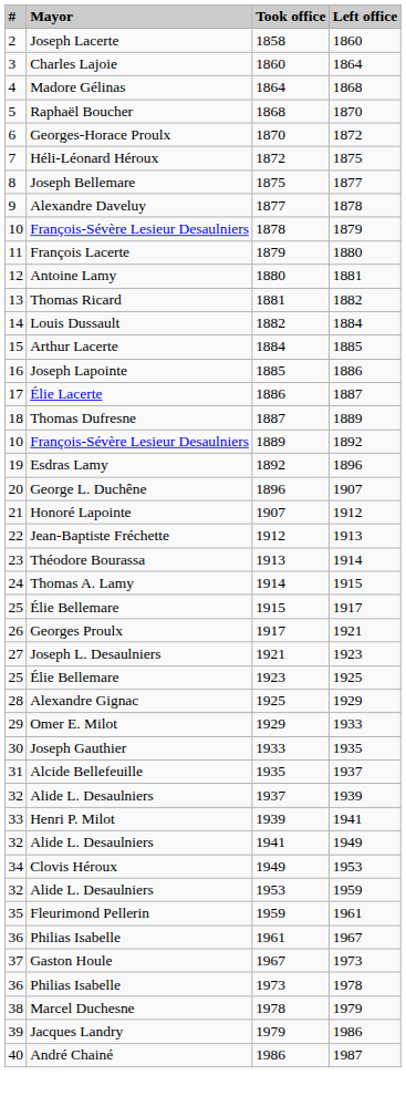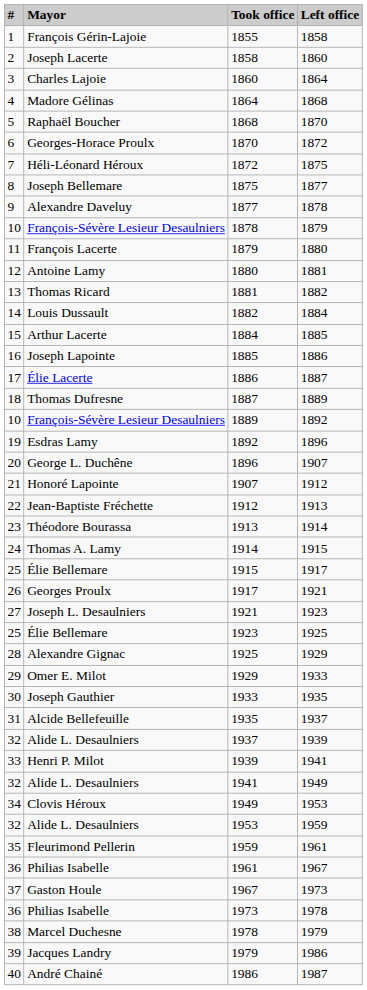+ row: 1 | François Gérin-Lajoie | 1855 | 1858
